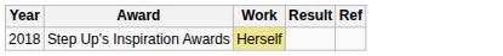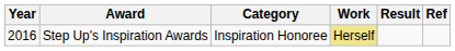+ column: Category | Inspiration Honoree
Step Up's Inspiration Awards | Year: 2018 -> 2016
